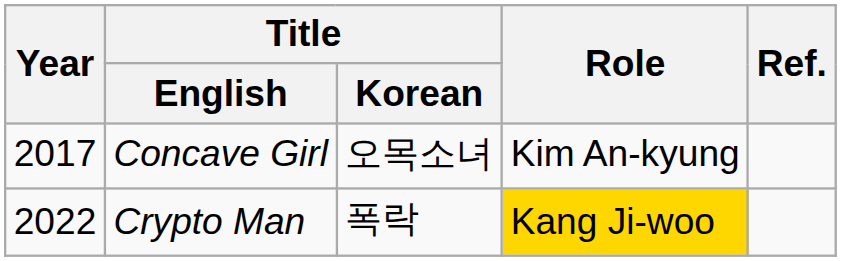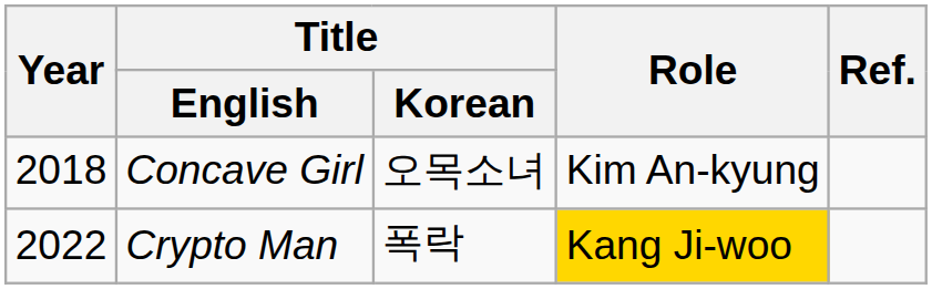Concave Girl | Year: 2017 -> 2018
